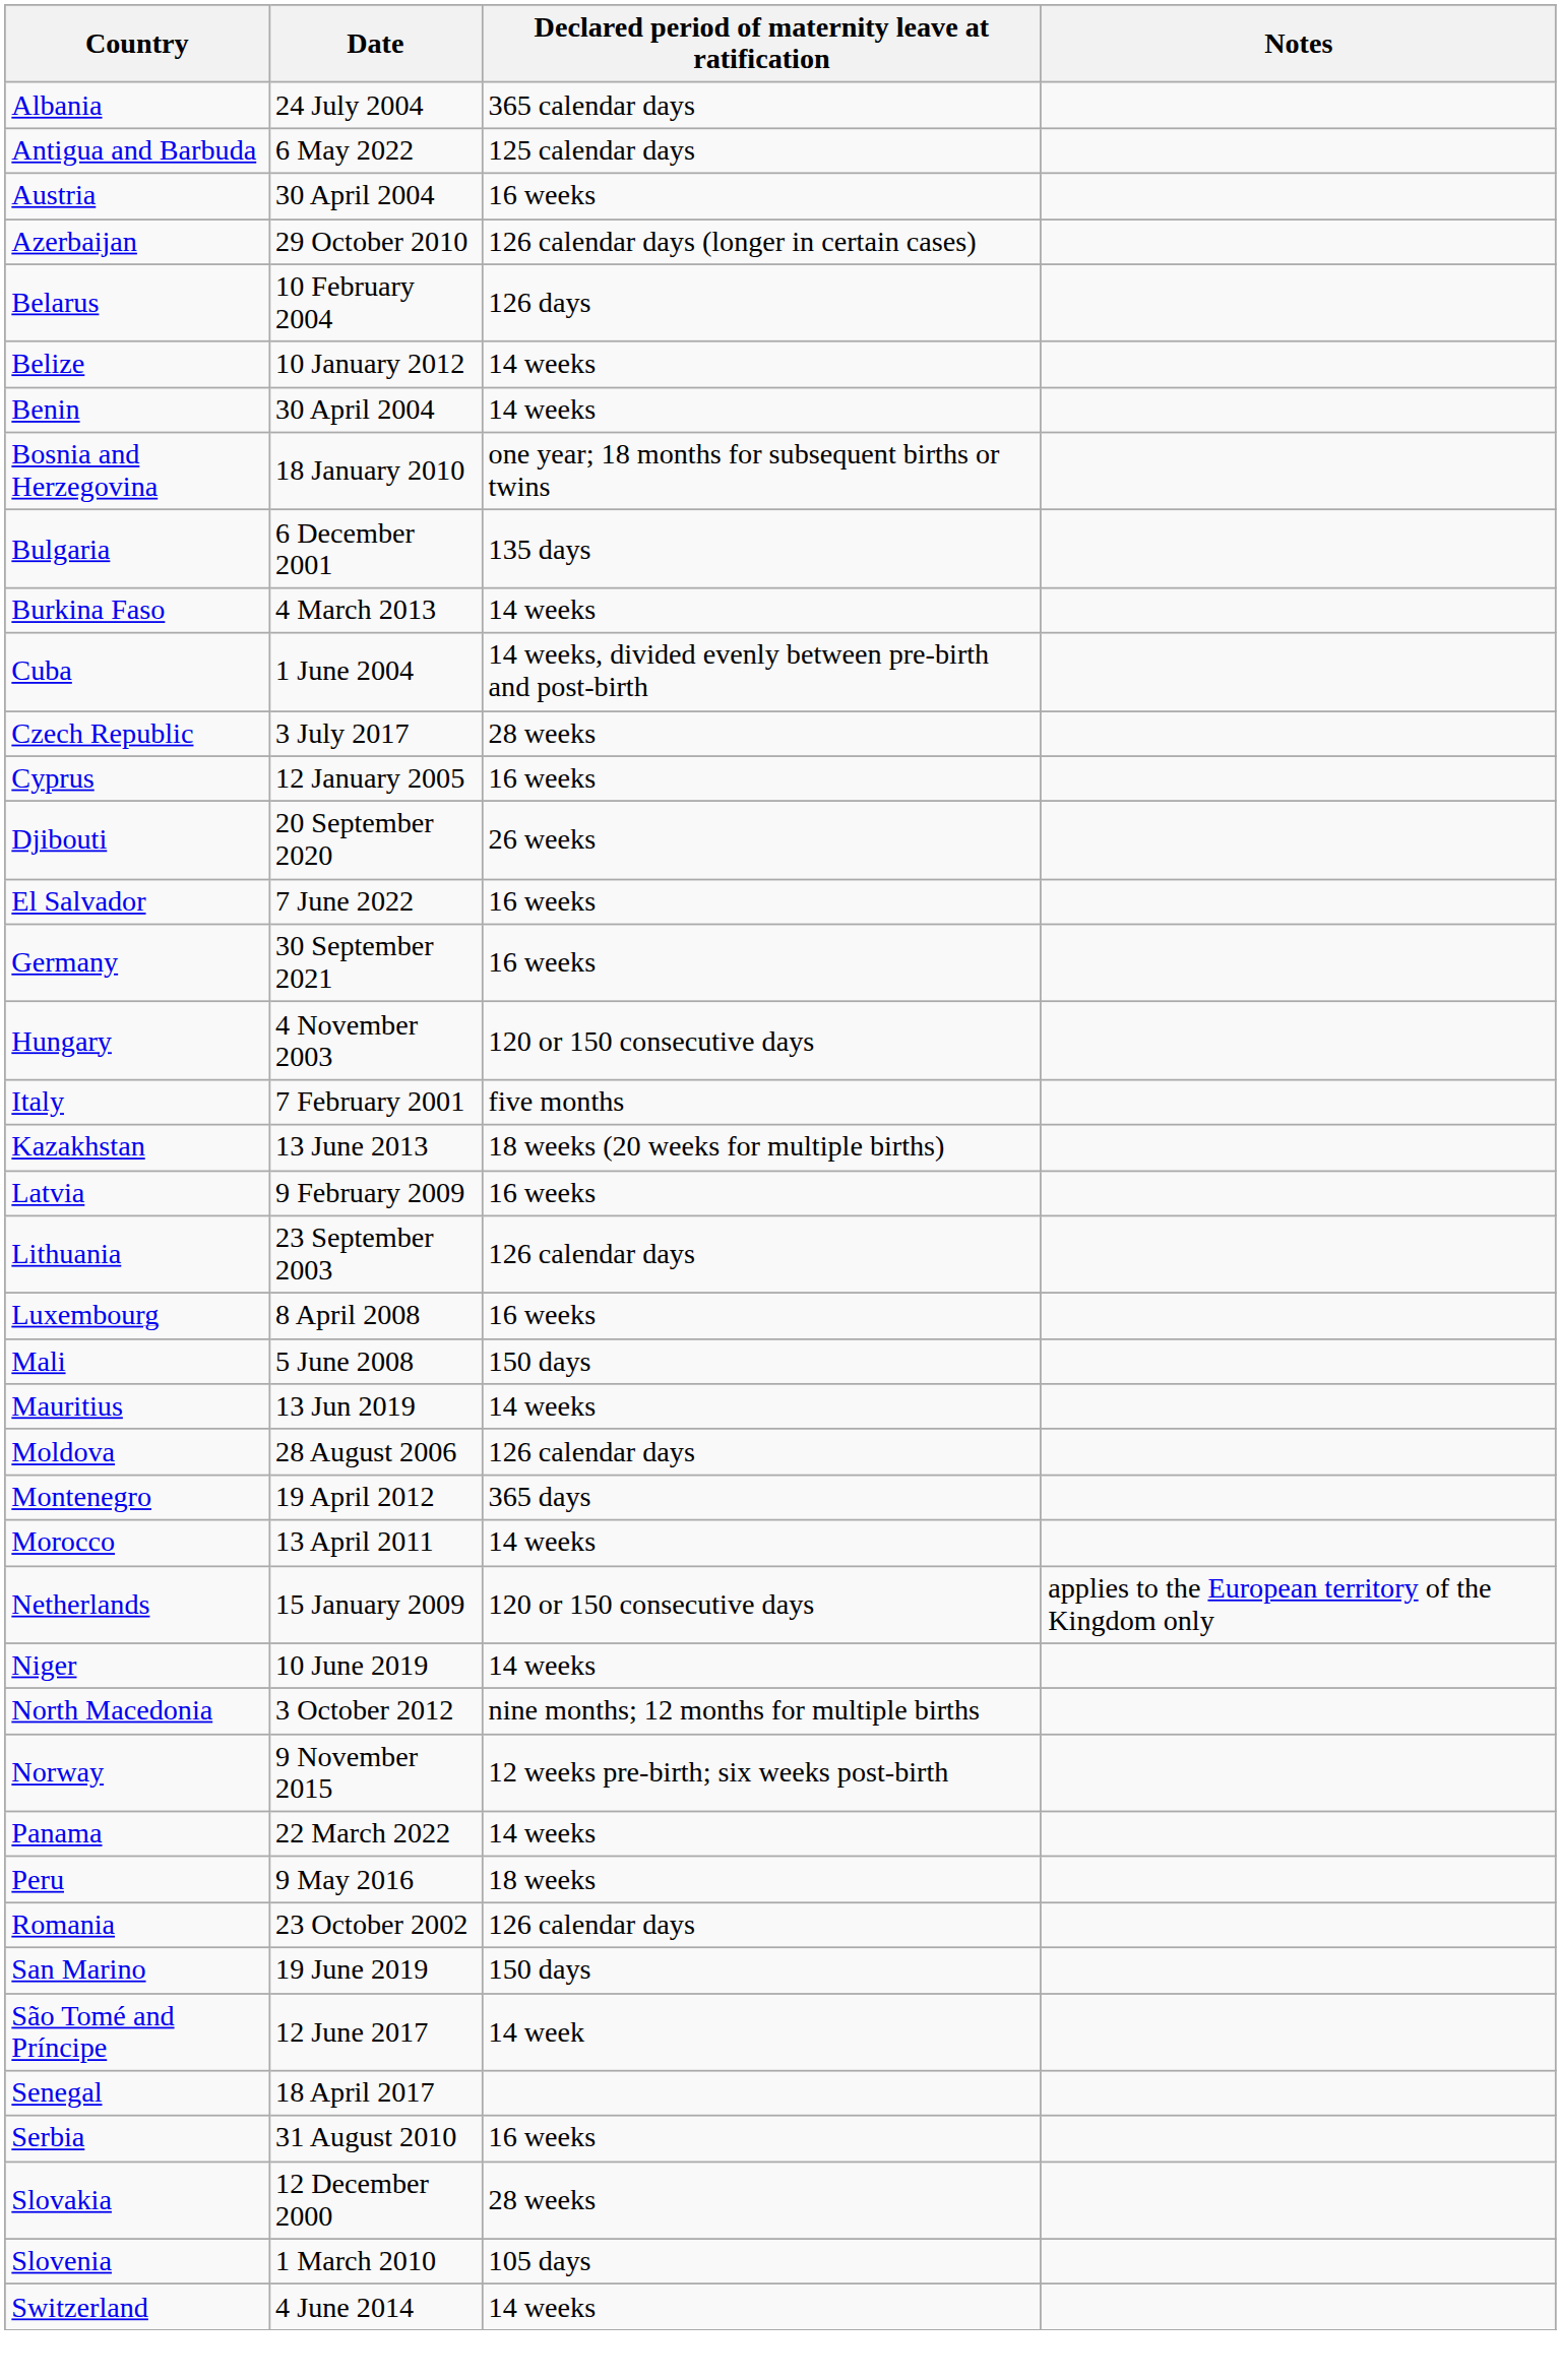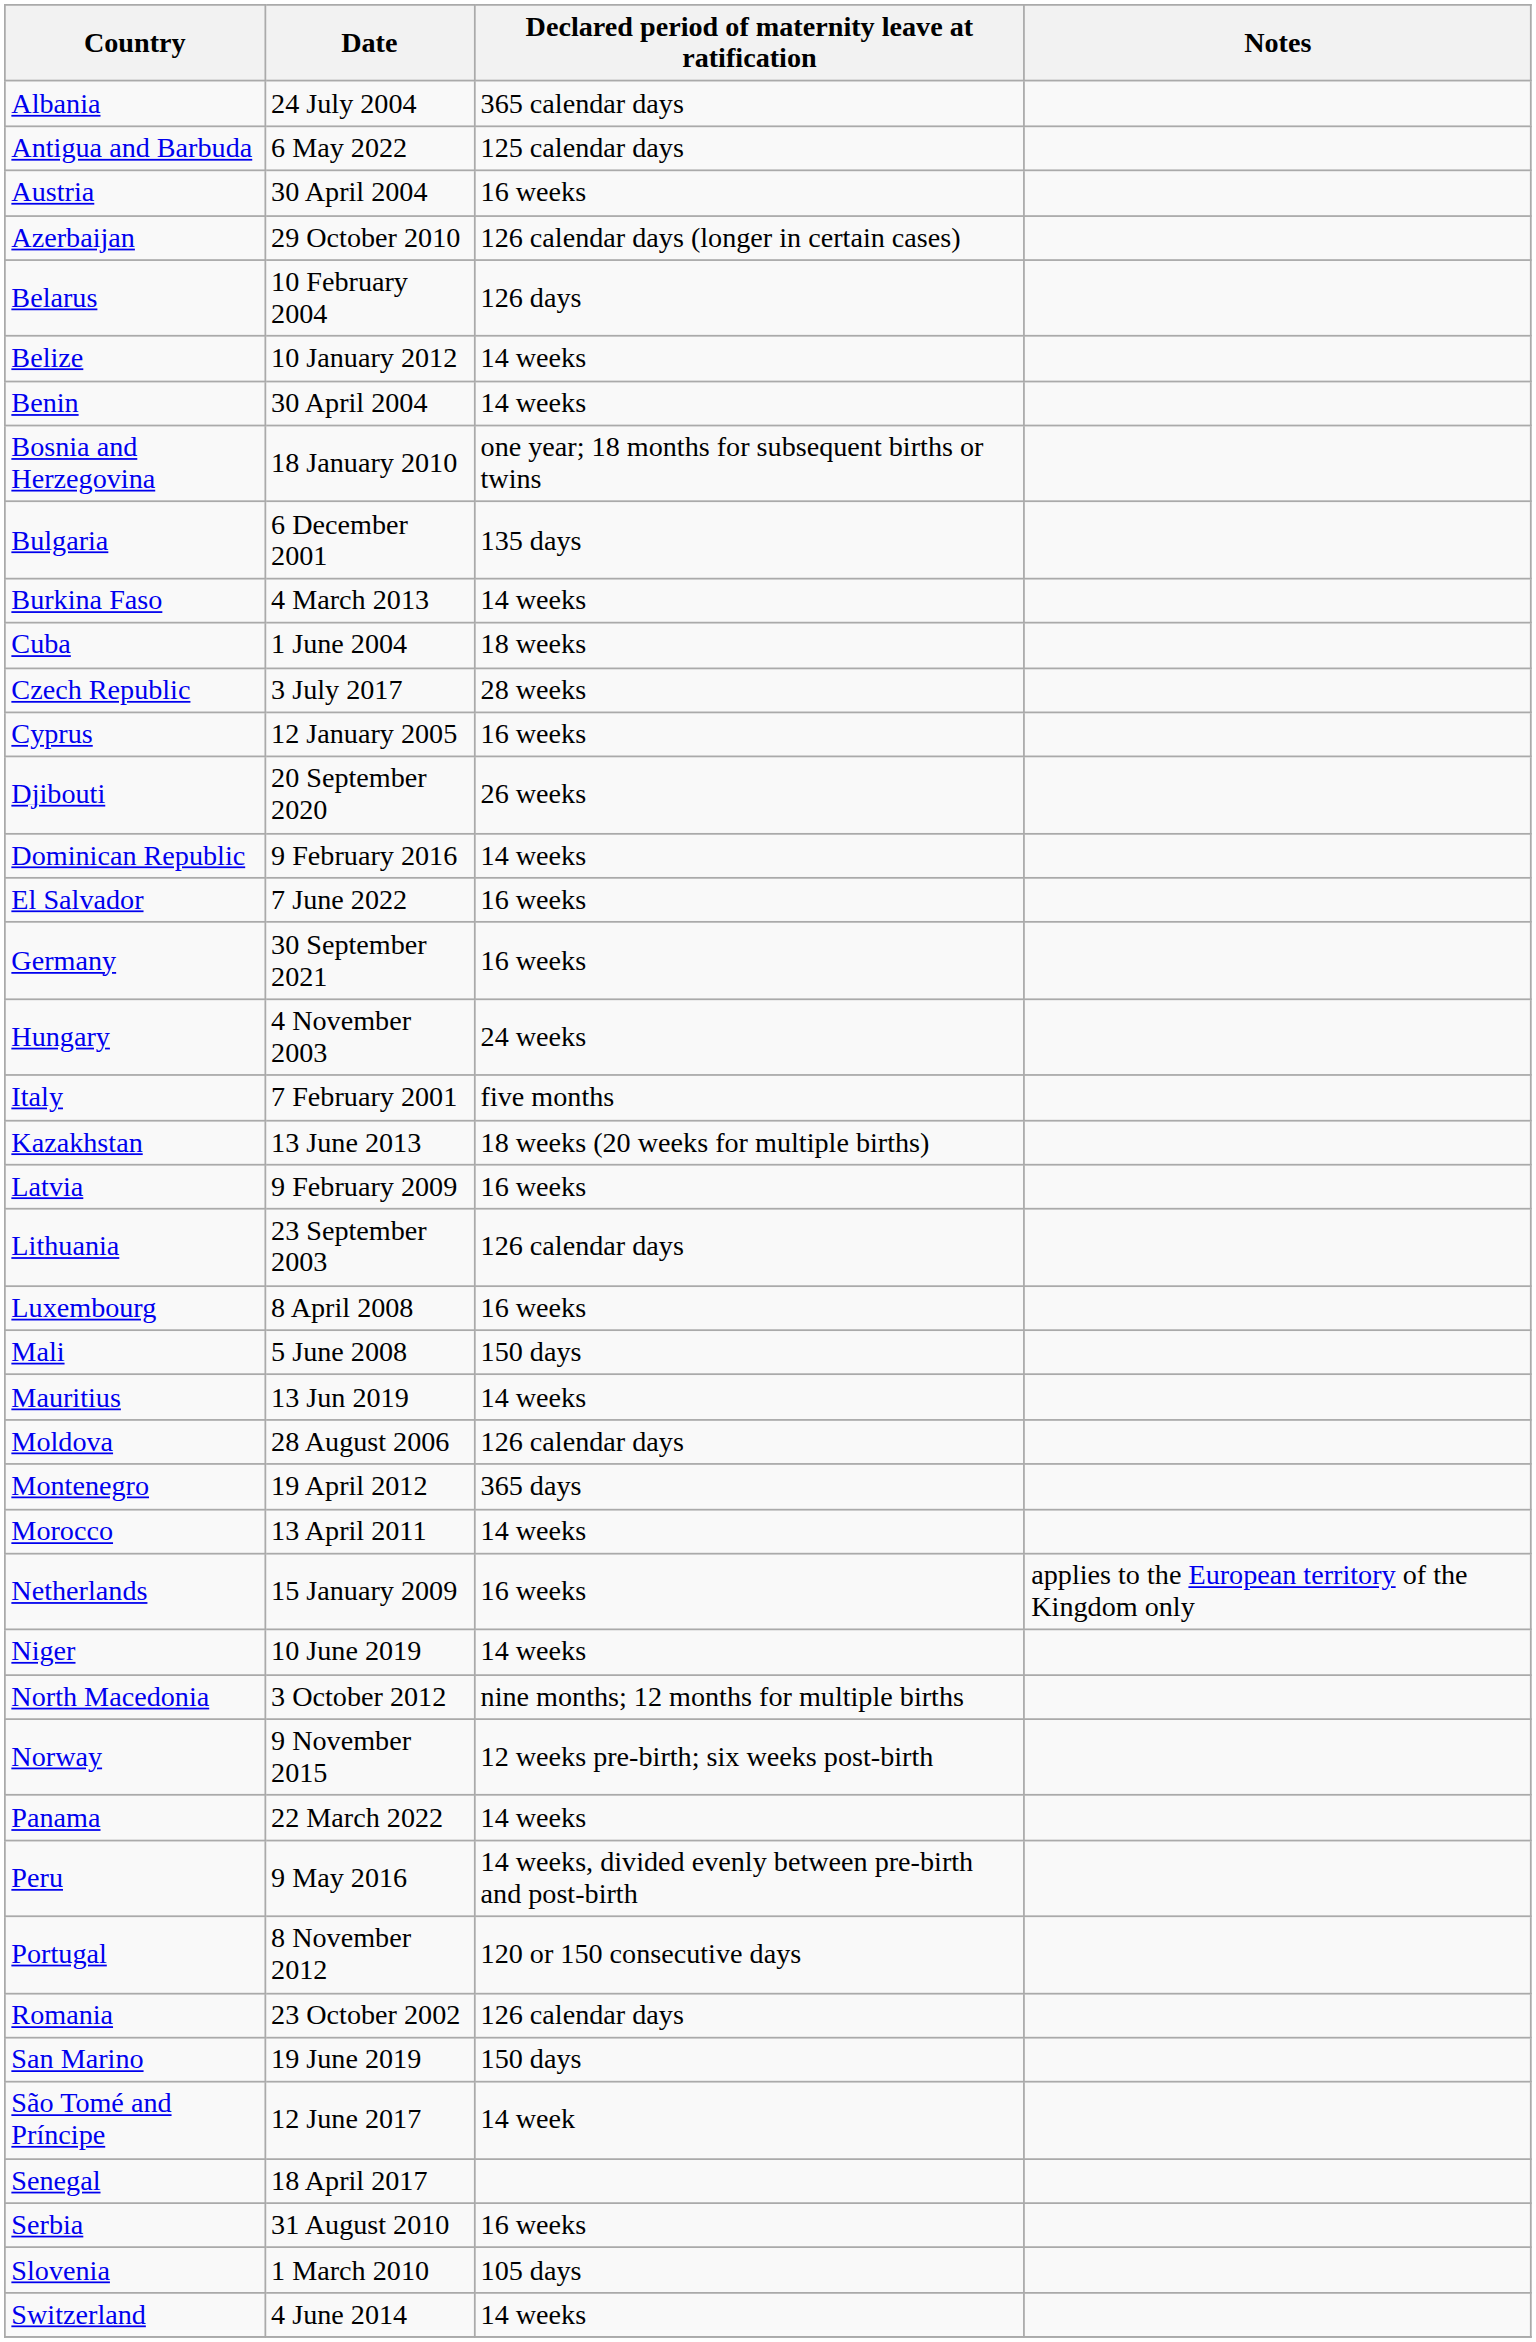Cuba | Declared period of maternity leave at ratification: 14 weeks, divided evenly between pre-birth and post-birth -> 18 weeks
+ row: Dominican Republic | 9 February 2016 | 14 weeks
Hungary | Declared period of maternity leave at ratification: 120 or 150 consecutive days -> 24 weeks
Netherlands | Declared period of maternity leave at ratification: 120 or 150 consecutive days -> 16 weeks
Peru | Declared period of maternity leave at ratification: 18 weeks -> 14 weeks, divided evenly between pre-birth and post-birth
+ row: Portugal | 8 November 2012 | 120 or 150 consecutive days
- row: Slovakia | 12 December 2000 | 28 weeks
